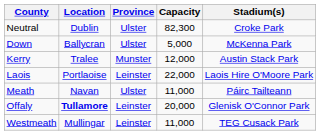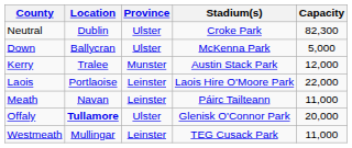columns swapped: Stadium(s) <-> Capacity
Meath | Province: Ulster -> Leinster
Offaly | Province: Leinster -> Ulster
